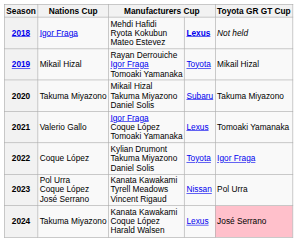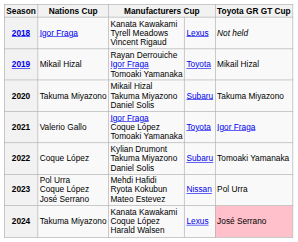2018 | column 3: Mehdi Hafidi Ryota Kokubun Mateo Estevez -> Kanata Kawakami Tyrell Meadows Vincent Rigaud
2018 | column 4: bold -> normal
2021 | column 4: Lexus -> Toyota
2021 | Toyota GR GT Cup: Tomoaki Yamanaka -> Igor Fraga
2022 | column 4: Toyota -> Subaru
2022 | Toyota GR GT Cup: Igor Fraga -> Tomoaki Yamanaka
2023 | column 3: Kanata Kawakami Tyrell Meadows Vincent Rigaud -> Mehdi Hafidi Ryota Kokubun Mateo Estevez
